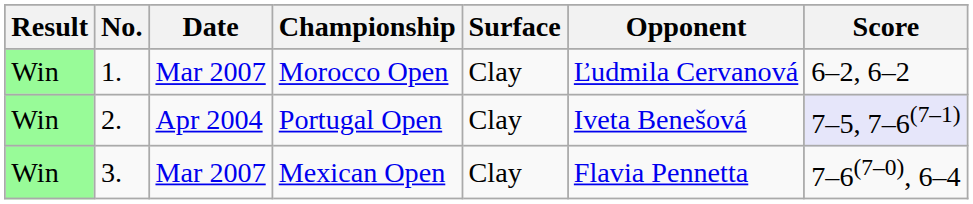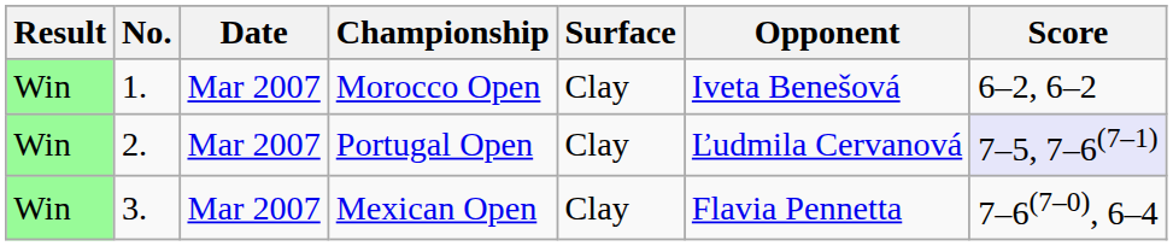Morocco Open | Opponent: Ľudmila Cervanová -> Iveta Benešová
Portugal Open | Date: Apr 2004 -> Mar 2007
Portugal Open | Opponent: Iveta Benešová -> Ľudmila Cervanová
